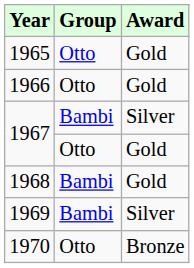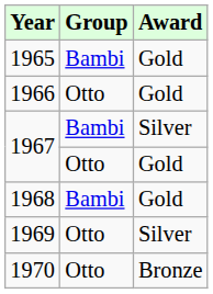1965 | Group: Otto -> Bambi
1969 | Group: Bambi -> Otto
